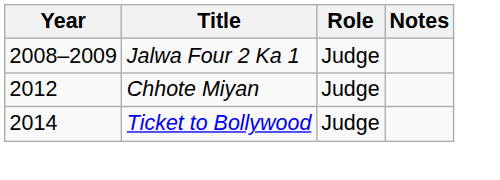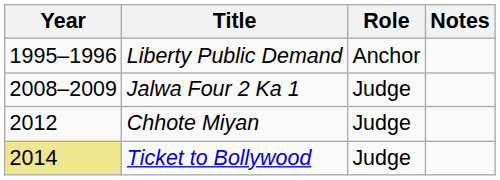+ row: 1995–1996 | Liberty Public Demand | Anchor
Ticket to Bollywood | Year: no background -> khaki background
